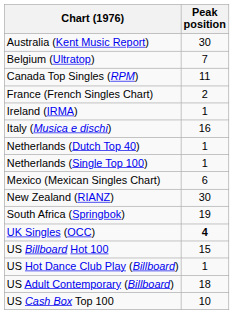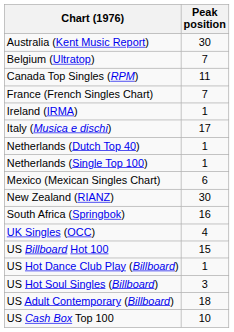France (French Singles Chart) | Peak position: 2 -> 7
Italy (Musica e dischi) | Peak position: 16 -> 17
South Africa (Springbok) | Peak position: 19 -> 16
UK Singles (OCC) | Peak position: bold -> normal
+ row: US Hot Soul Singles (Billboard) | 3
